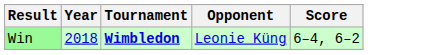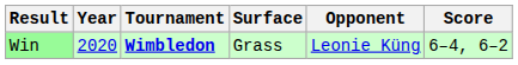+ column: Surface | Grass
Win | Year: 2018 -> 2020
